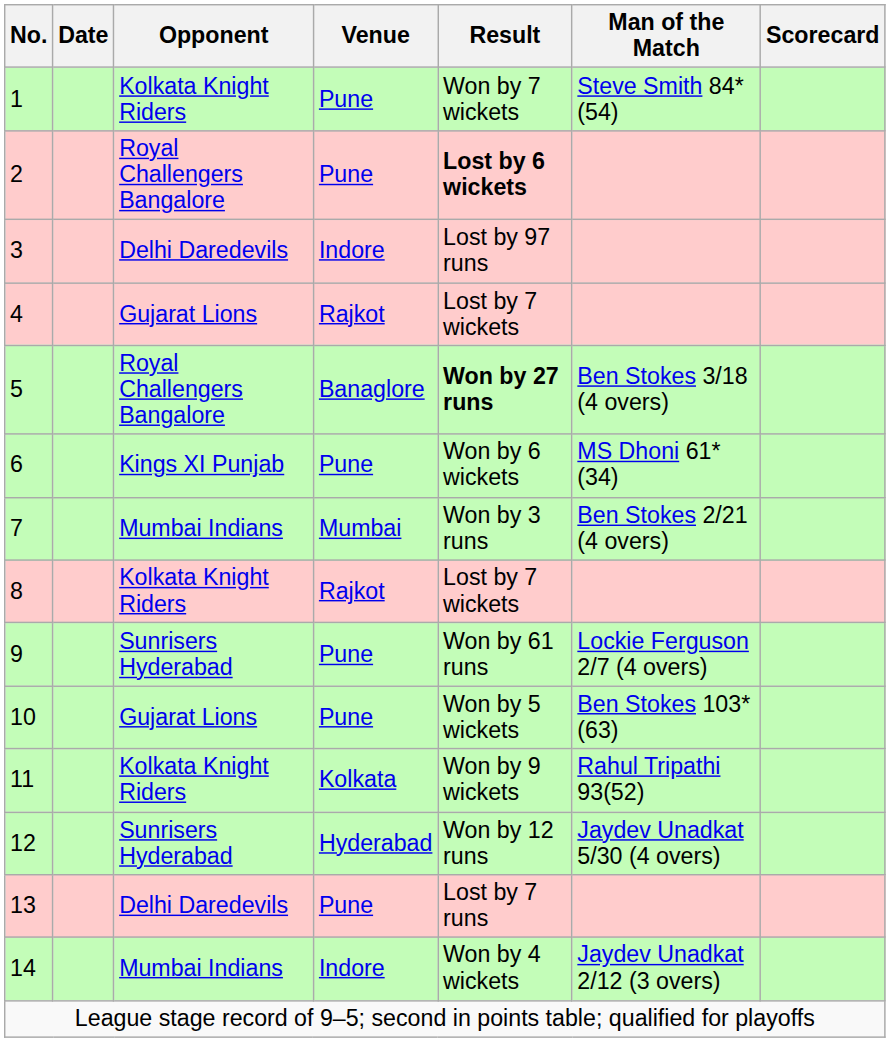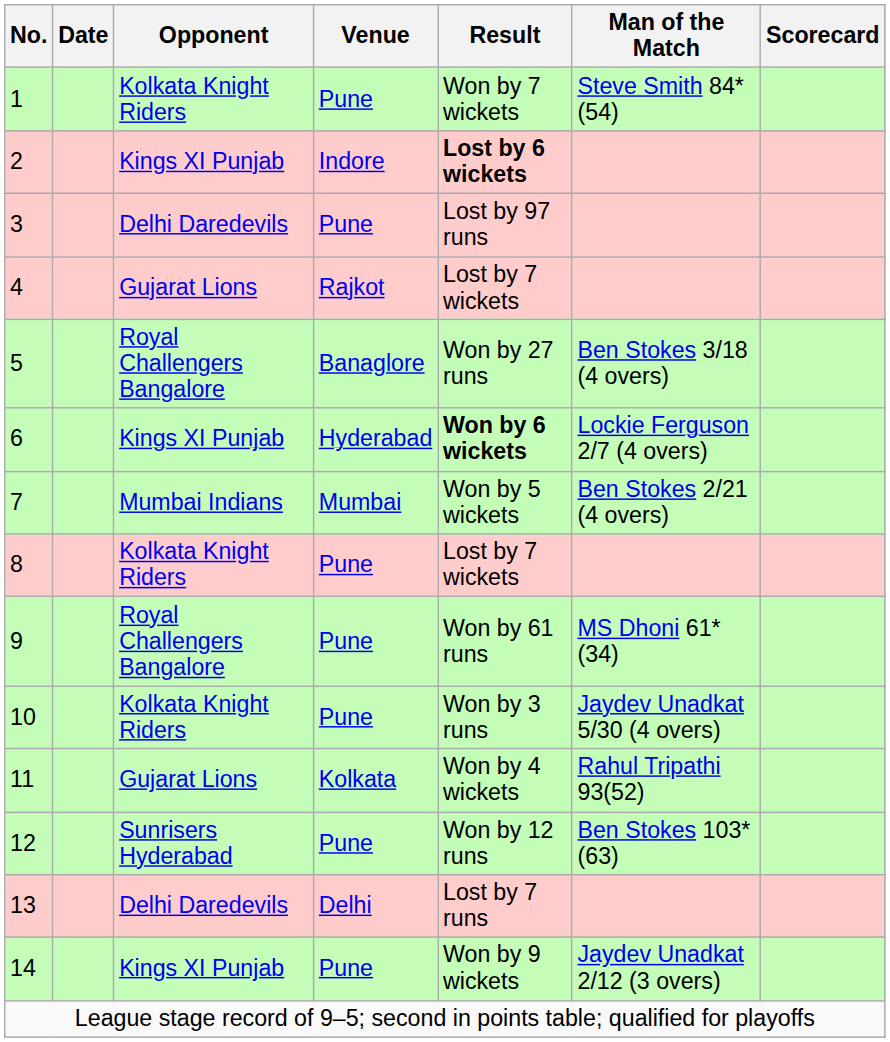2 | Opponent: Royal Challengers Bangalore -> Kings XI Punjab
2 | Venue: Pune -> Indore
3 | Venue: Indore -> Pune
5 | Result: bold -> normal
6 | Venue: Pune -> Hyderabad
6 | Result: normal -> bold
6 | Man of the Match: MS Dhoni 61*(34) -> Lockie Ferguson 2/7 (4 overs)
7 | Result: Won by 3 runs -> Won by 5 wickets
8 | Venue: Rajkot -> Pune
9 | Opponent: Sunrisers Hyderabad -> Royal Challengers Bangalore
9 | Man of the Match: Lockie Ferguson 2/7 (4 overs) -> MS Dhoni 61*(34)
10 | Opponent: Gujarat Lions -> Kolkata Knight Riders
10 | Result: Won by 5 wickets -> Won by 3 runs
10 | Man of the Match: Ben Stokes 103*(63) -> Jaydev Unadkat 5/30 (4 overs)
11 | Opponent: Kolkata Knight Riders -> Gujarat Lions
11 | Result: Won by 9 wickets -> Won by 4 wickets
12 | Venue: Hyderabad -> Pune
12 | Man of the Match: Jaydev Unadkat 5/30 (4 overs) -> Ben Stokes 103*(63)
13 | Venue: Pune -> Delhi
14 | Opponent: Mumbai Indians -> Kings XI Punjab
14 | Venue: Indore -> Pune
14 | Result: Won by 4 wickets -> Won by 9 wickets
